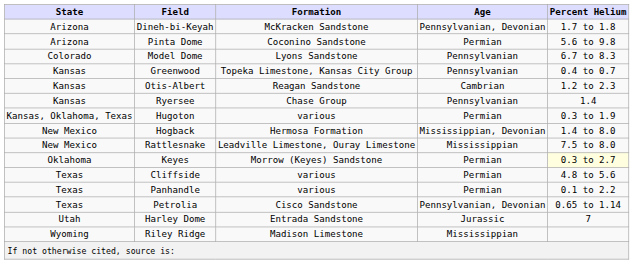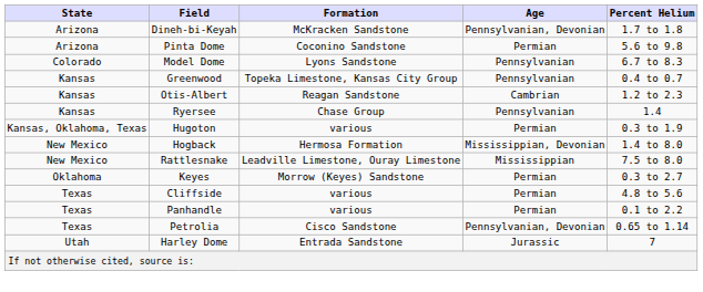Keyes | Percent Helium: lightyellow background -> no background
- row: Wyoming | Riley Ridge | Madison Limestone | Mississippian
